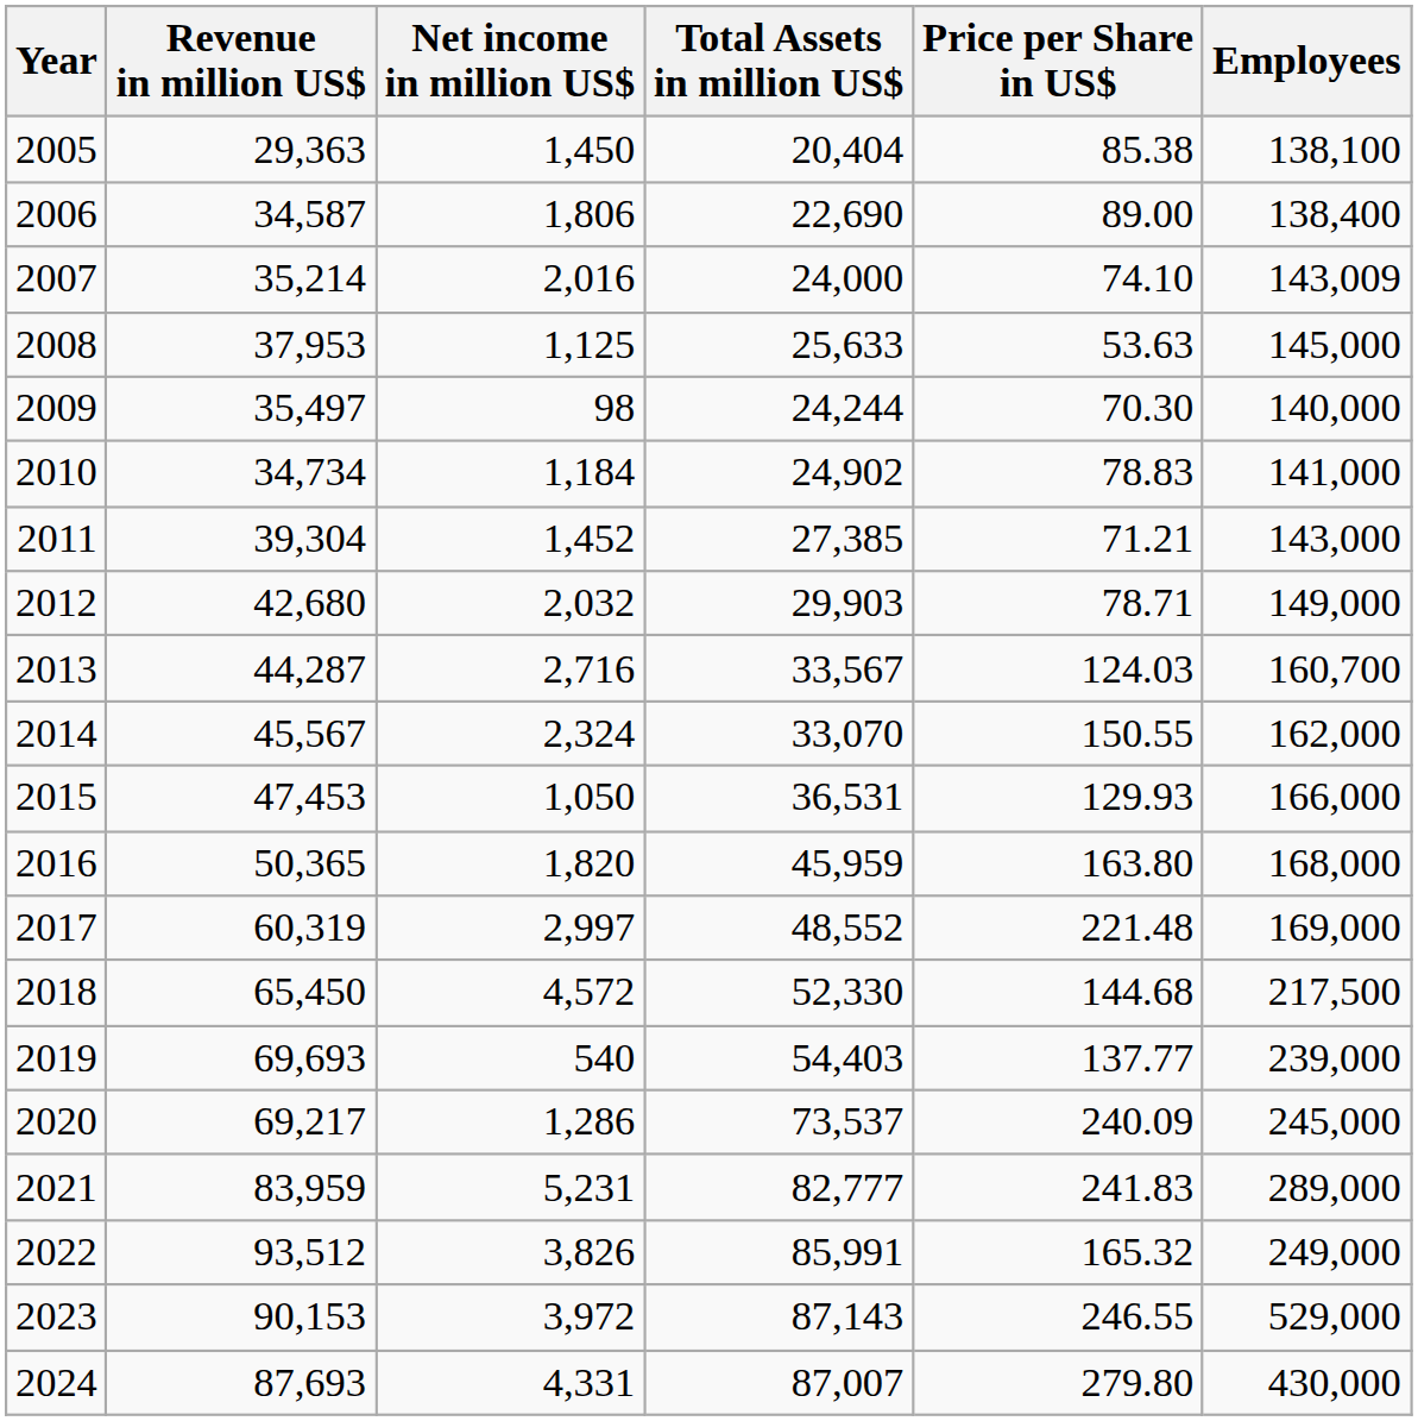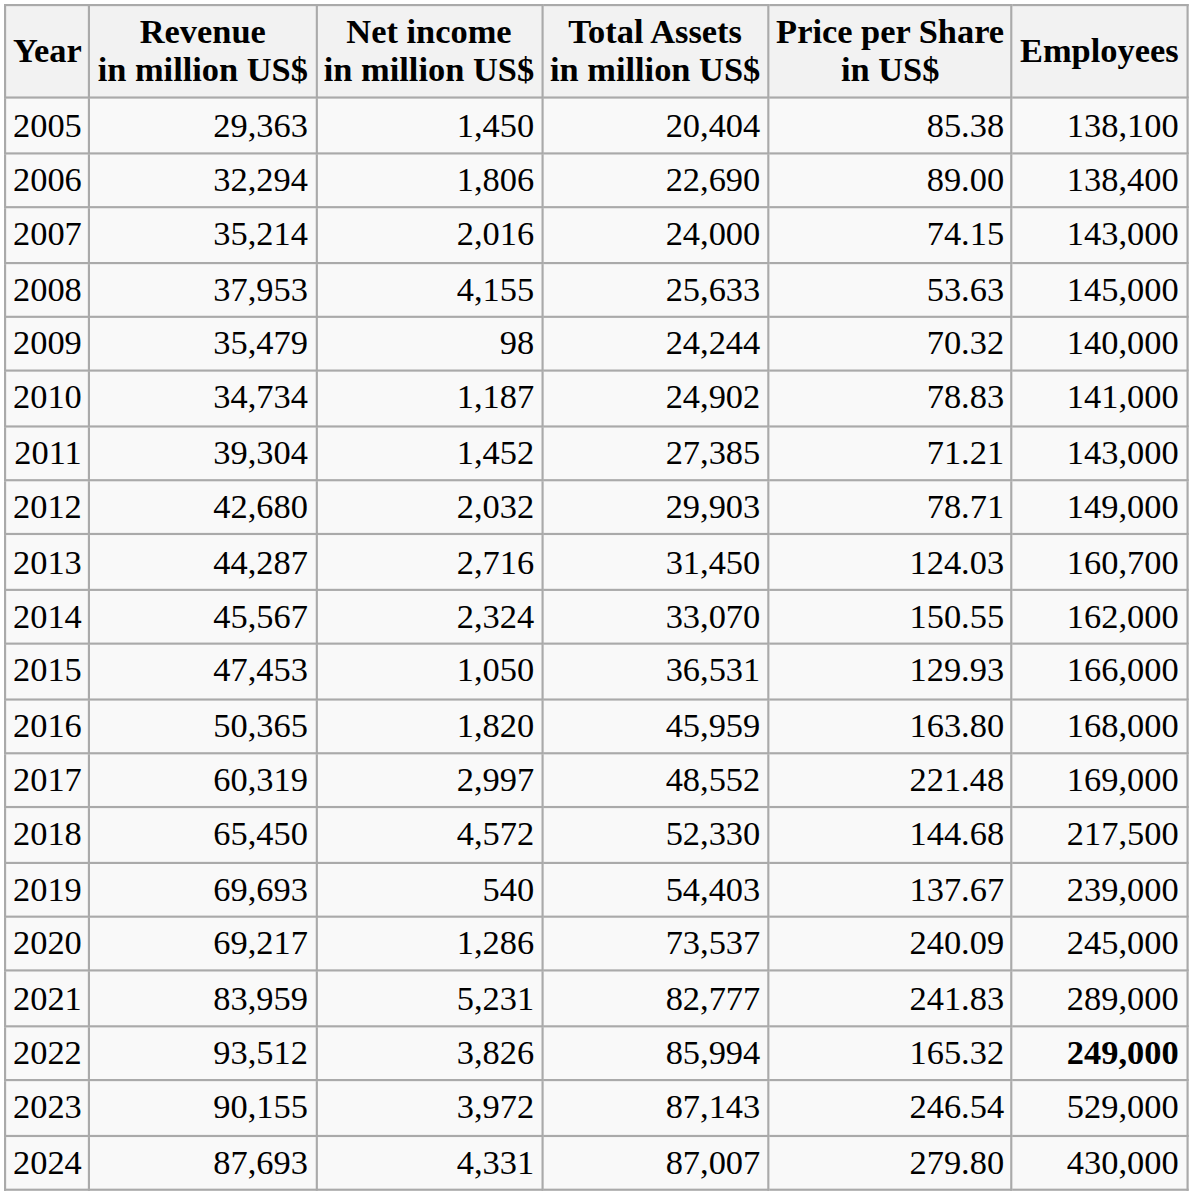2006 | Revenue in million US$: 34,587 -> 32,294
2007 | Price per Share in US$: 74.10 -> 74.15
2007 | Employees: 143,009 -> 143,000
2008 | Net income in million US$: 1,125 -> 4,155
2009 | Revenue in million US$: 35,497 -> 35,479
2009 | Price per Share in US$: 70.30 -> 70.32
2010 | Net income in million US$: 1,184 -> 1,187
2013 | Total Assets in million US$: 33,567 -> 31,450
2019 | Price per Share in US$: 137.77 -> 137.67
2022 | Total Assets in million US$: 85,991 -> 85,994
2022 | Employees: normal -> bold
2023 | Revenue in million US$: 90,153 -> 90,155
2023 | Price per Share in US$: 246.55 -> 246.54
